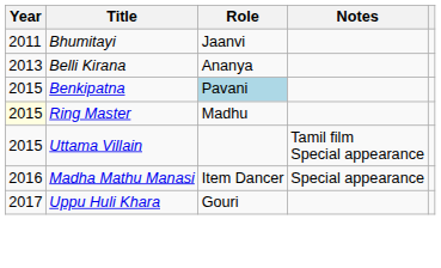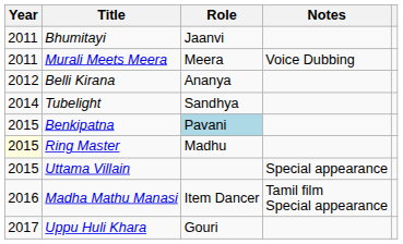+ row: 2011 | Murali Meets Meera | Meera | Voice Dubbing
Belli Kirana | Year: 2013 -> 2012
+ row: 2014 | Tubelight | Sandhya
Uttama Villain | Notes: Tamil film Special appearance -> Special appearance
Madha Mathu Manasi | Notes: Special appearance -> Tamil film Special appearance
